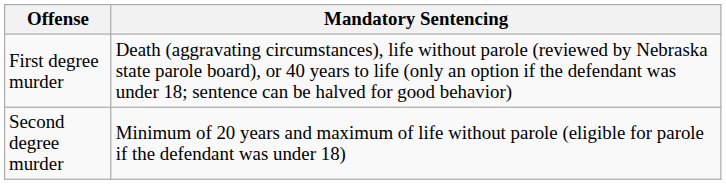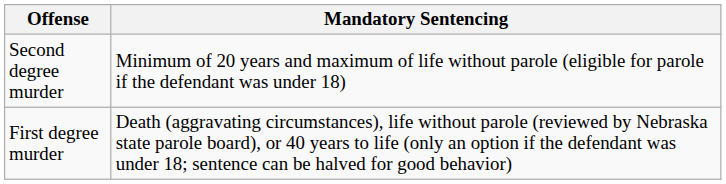rows swapped: Second degree murder <-> First degree murder
